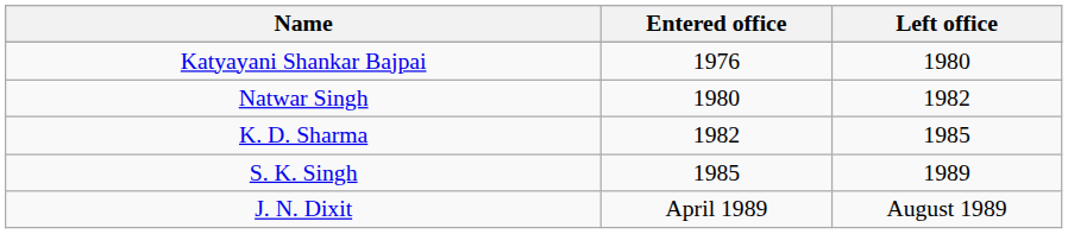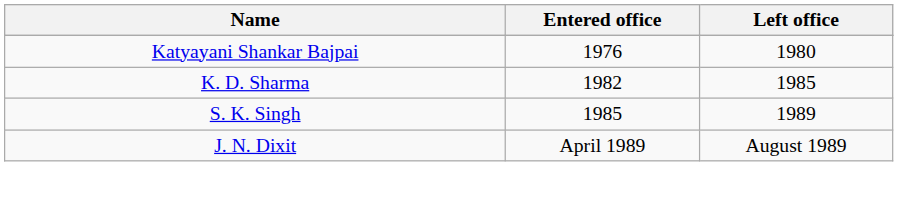- row: Natwar Singh | 1980 | 1982
